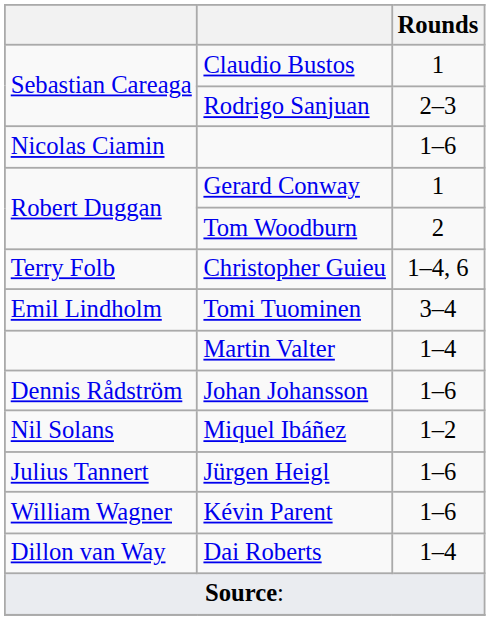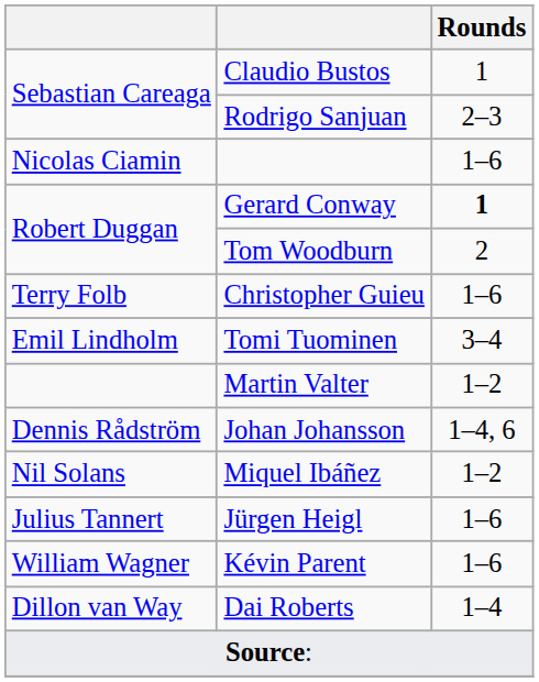Gerard Conway | Rounds: normal -> bold
Christopher Guieu | Rounds: 1–4, 6 -> 1–6
Martin Valter | Rounds: 1–4 -> 1–2
Johan Johansson | Rounds: 1–6 -> 1–4, 6
